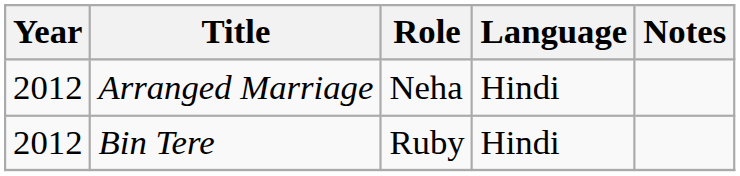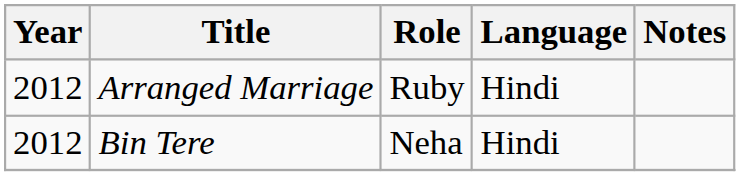Arranged Marriage | Role: Neha -> Ruby
Bin Tere | Role: Ruby -> Neha
